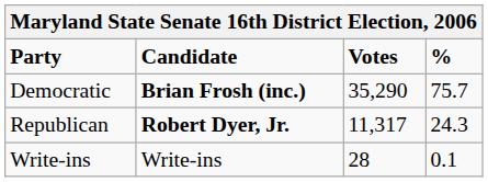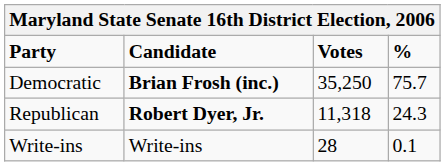Democratic | Votes: 35,290 -> 35,250
Republican | Votes: 11,317 -> 11,318
